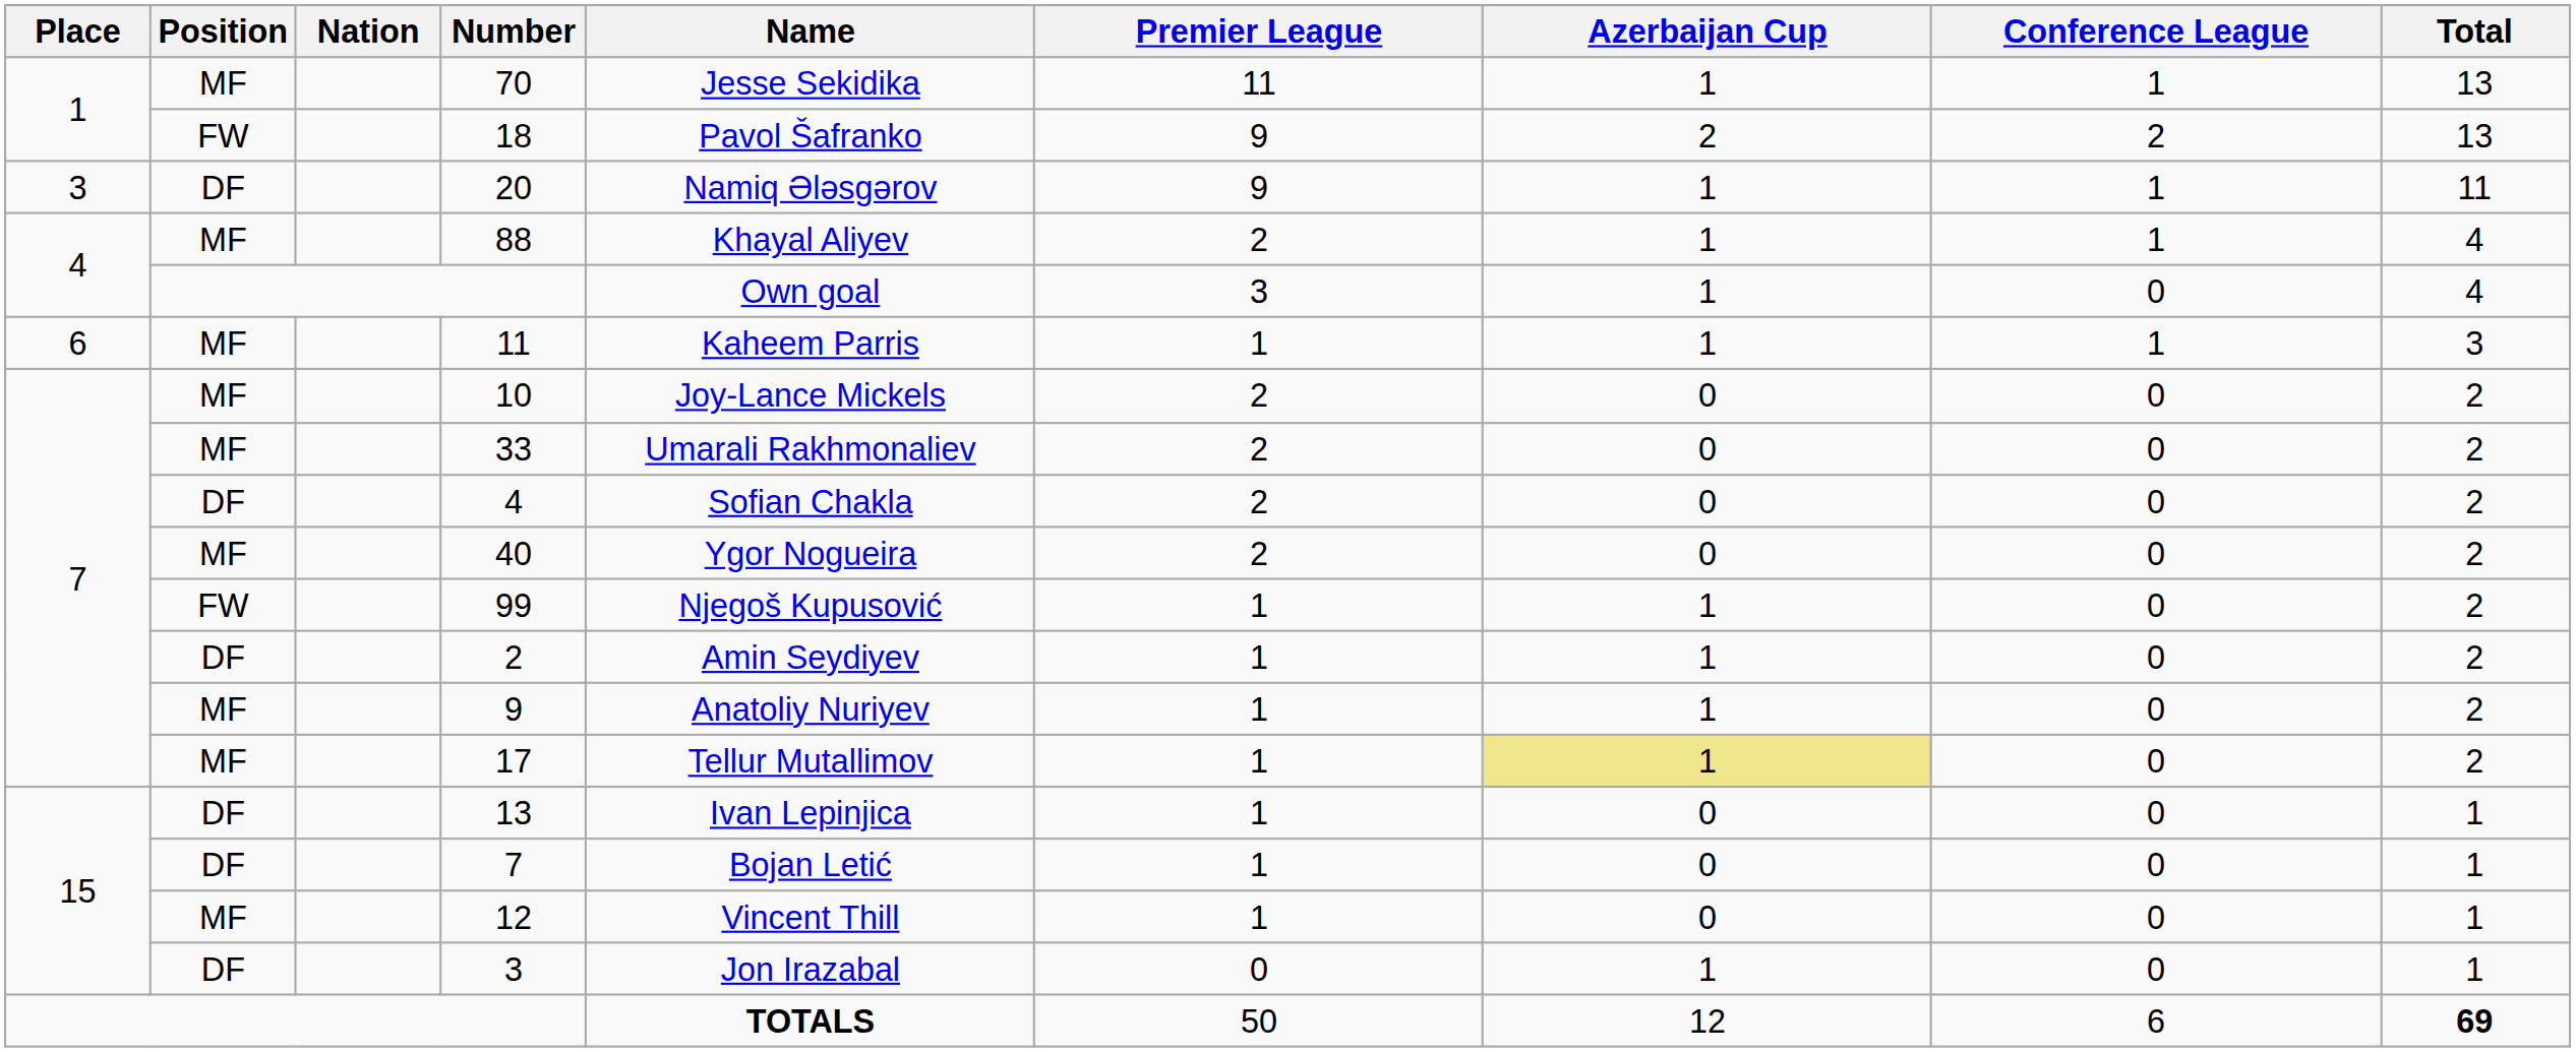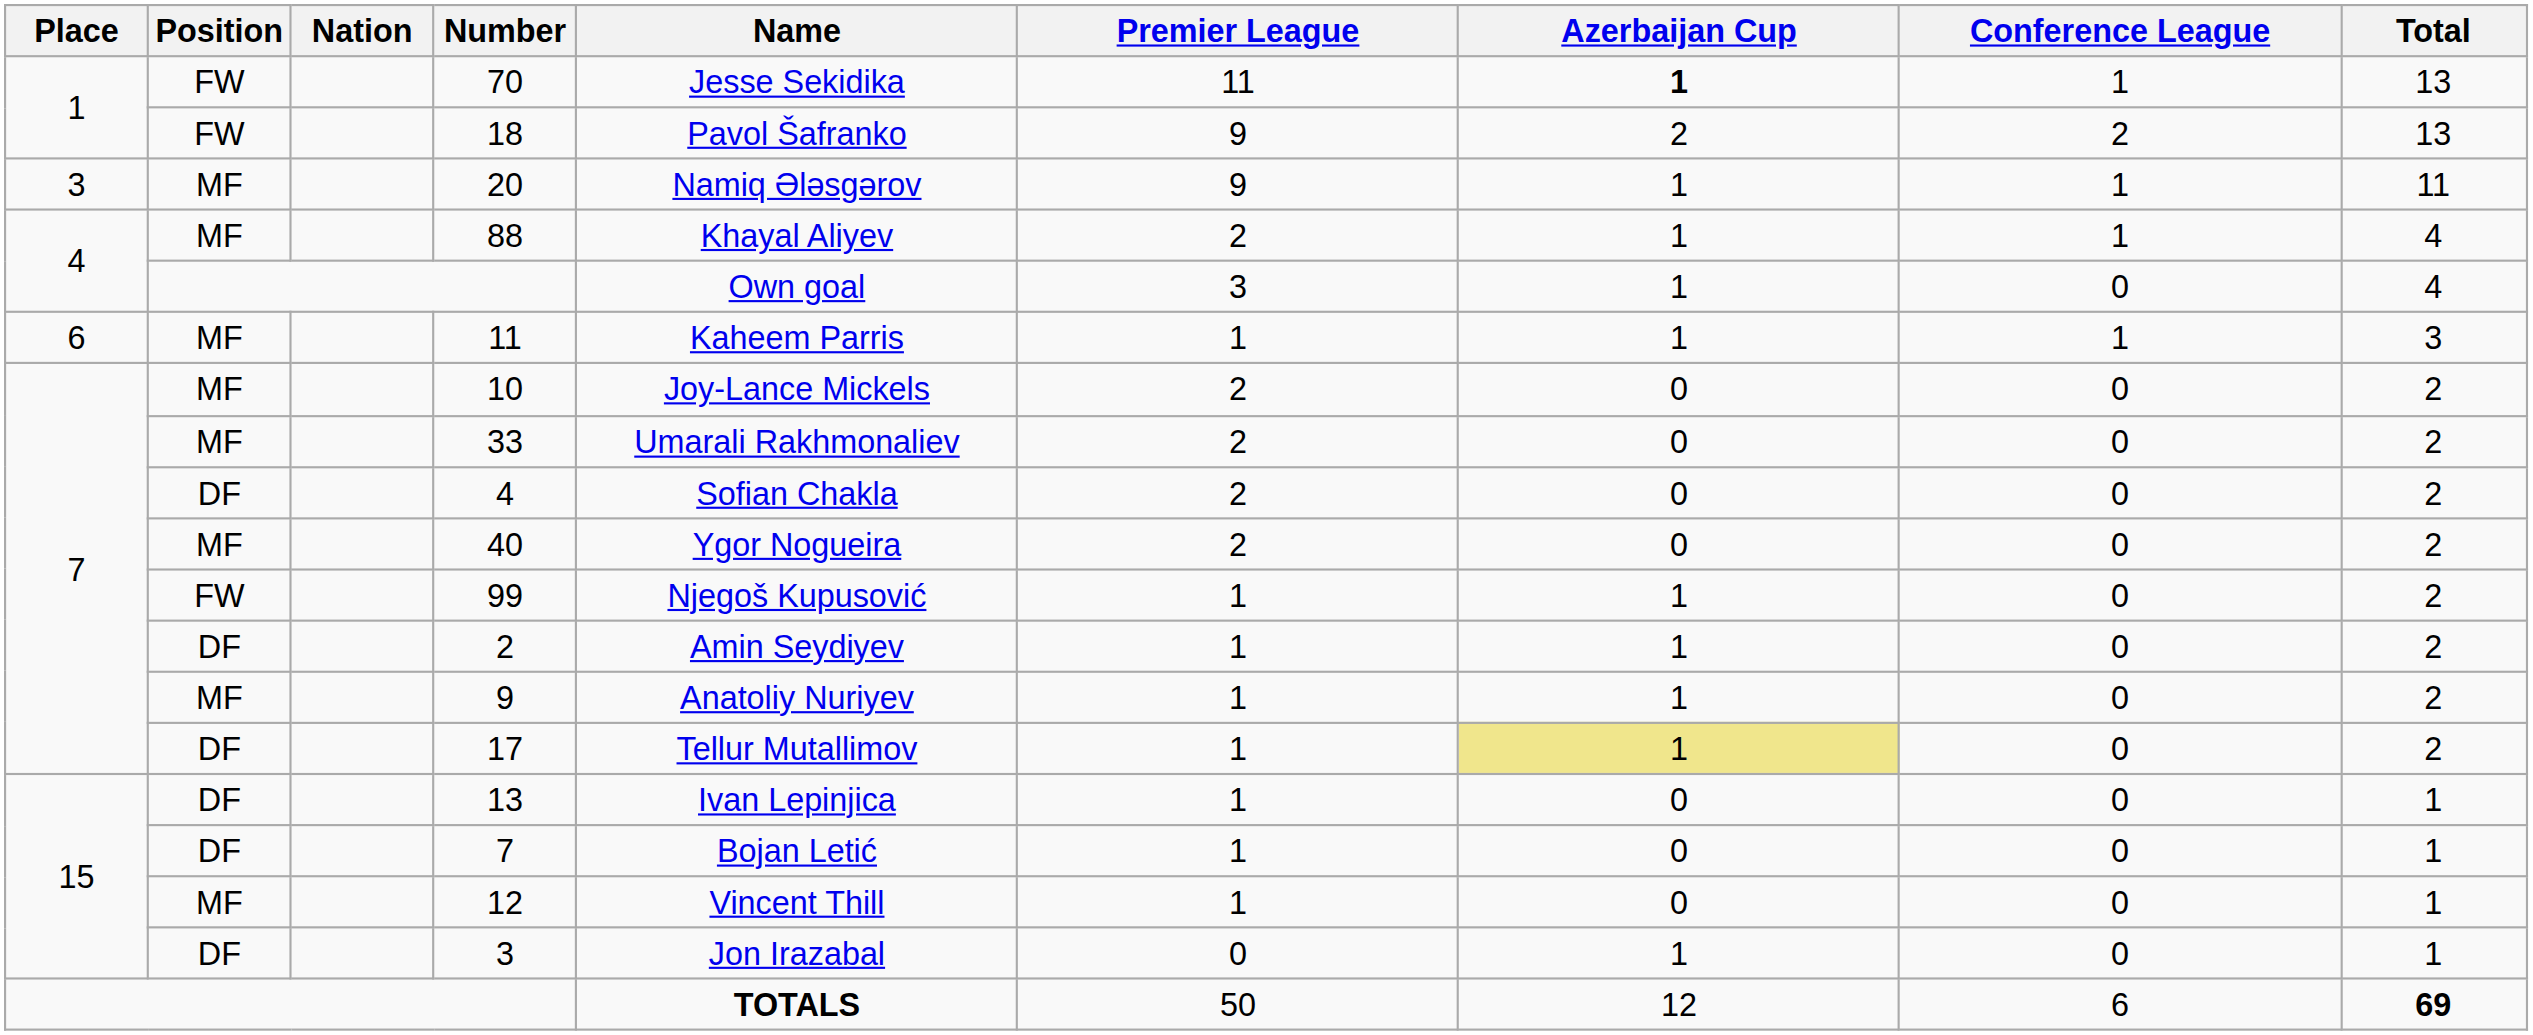70 | Position: MF -> FW
70 | Azerbaijan Cup: normal -> bold
20 | Position: DF -> MF
17 | Position: MF -> DF
